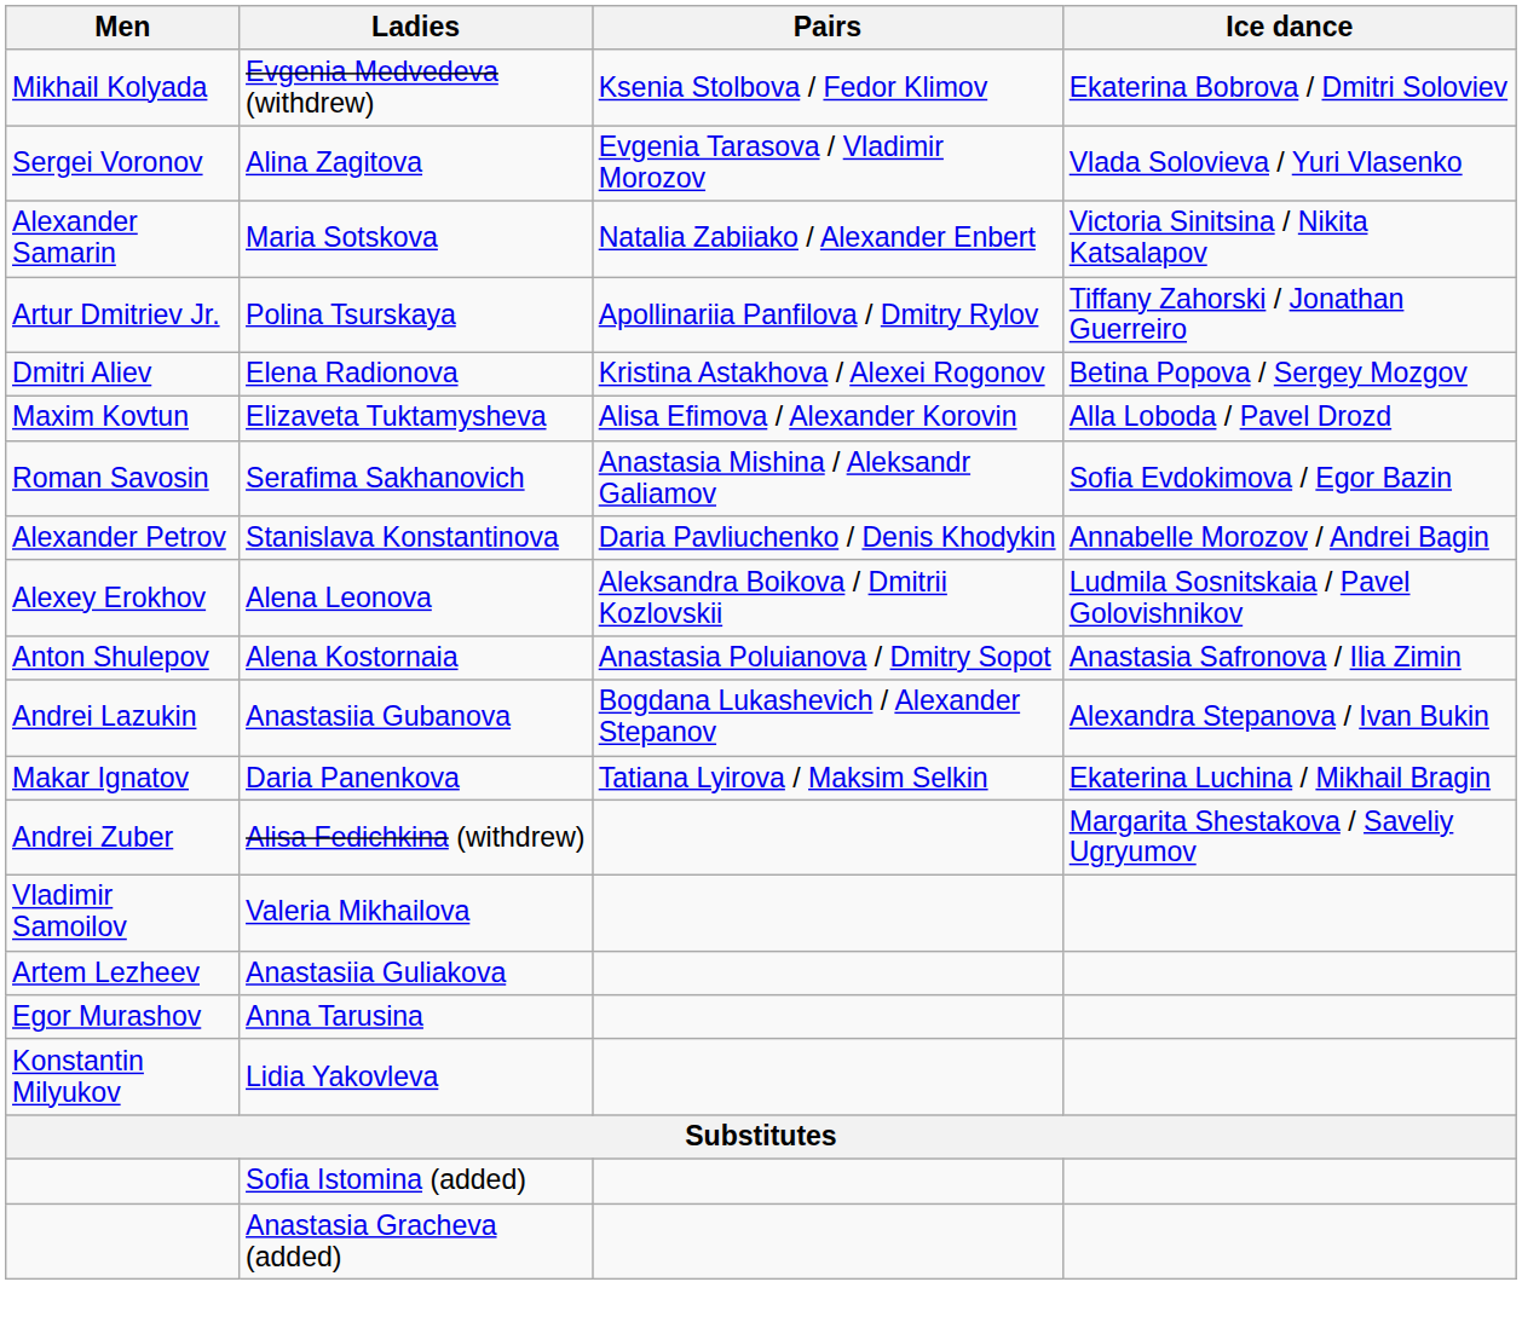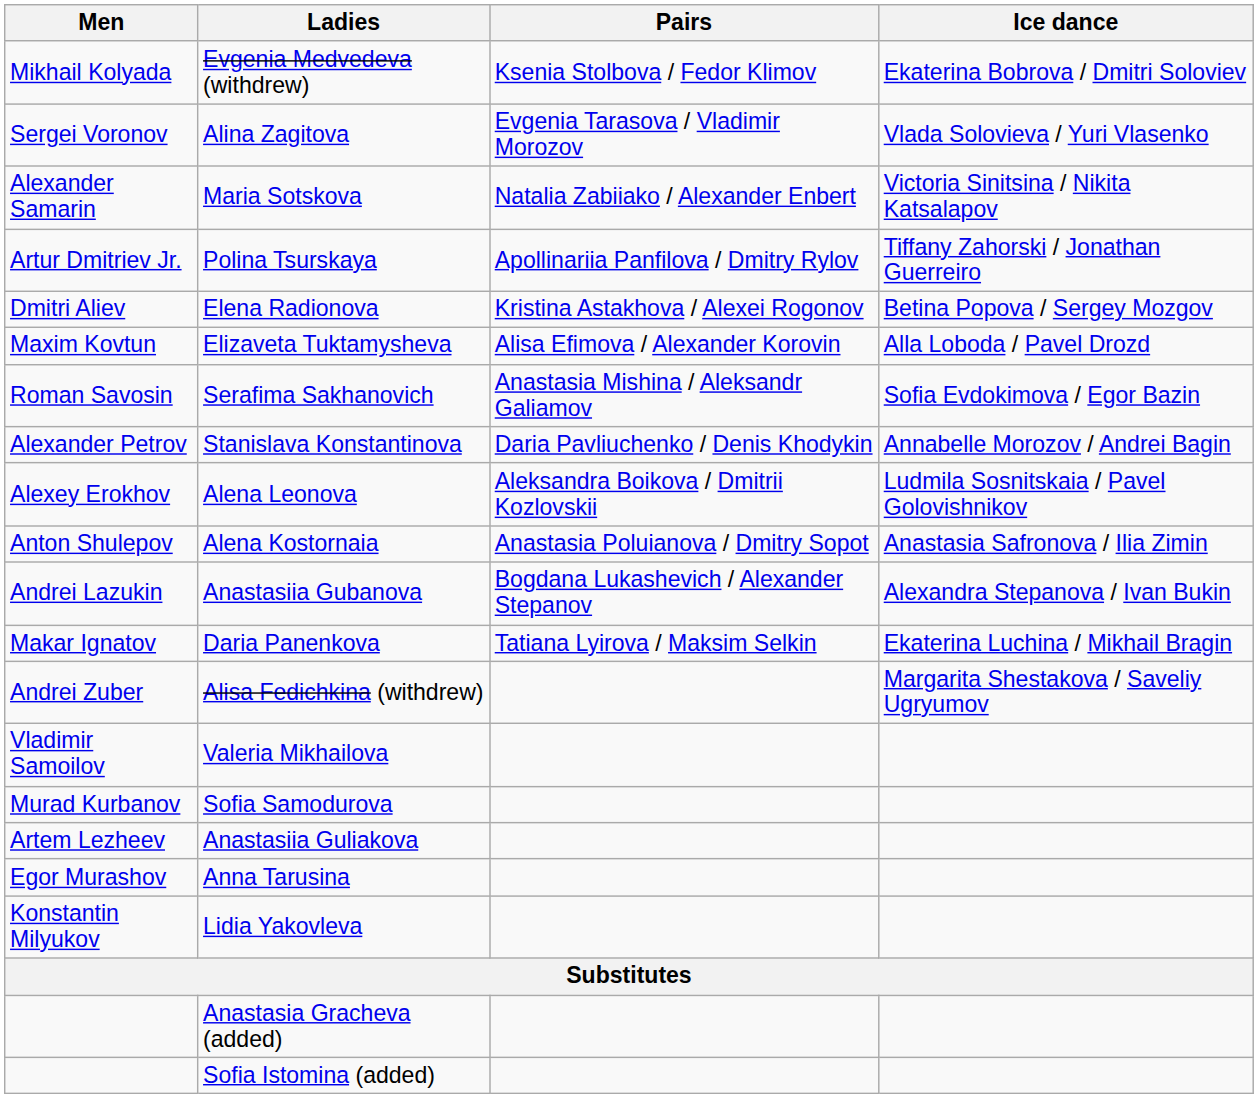+ row: Murad Kurbanov | Sofia Samodurova
rows swapped: Sofia Istomina (added) <-> Anastasia Gracheva (added)
